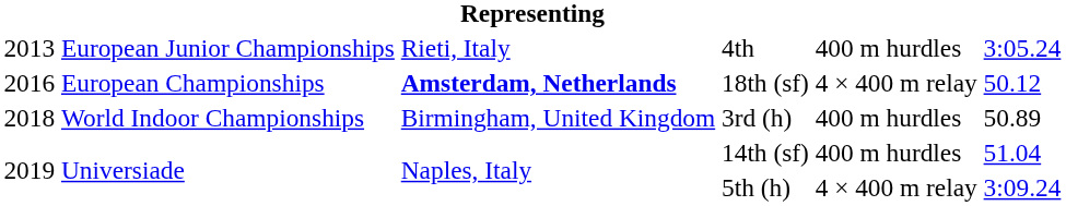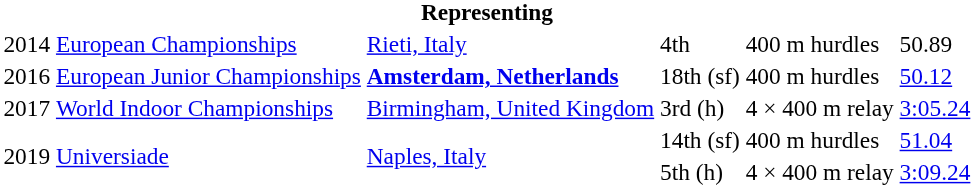4th | column 1: 2013 -> 2014
4th | column 2: European Junior Championships -> European Championships
4th | column 6: 3:05.24 -> 50.89
18th (sf) | column 2: European Championships -> European Junior Championships
18th (sf) | column 5: 4 × 400 m relay -> 400 m hurdles
3rd (h) | column 1: 2018 -> 2017
3rd (h) | column 5: 400 m hurdles -> 4 × 400 m relay
3rd (h) | column 6: 50.89 -> 3:05.24
